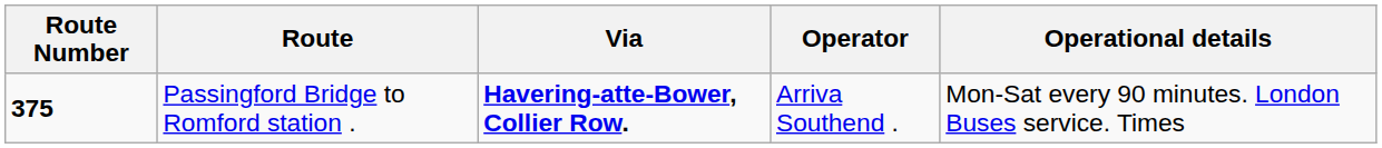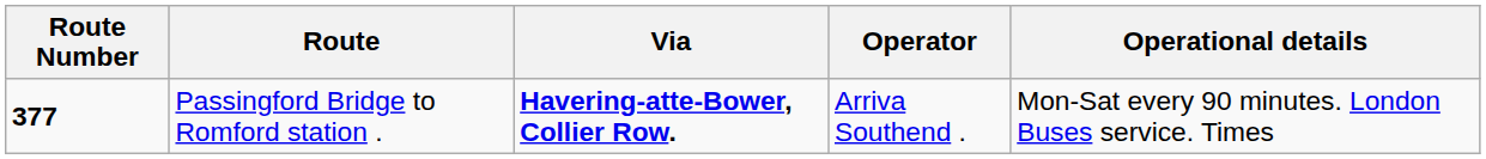Passingford Bridge to Romford station . | Route Number: 375 -> 377
